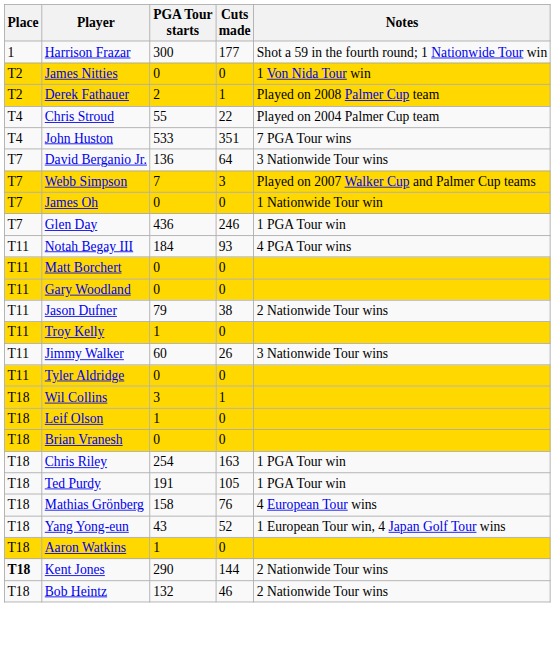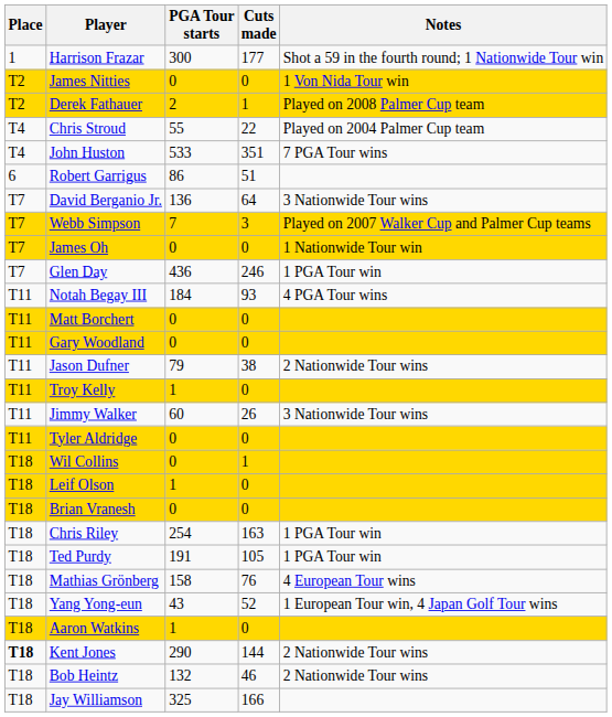+ row: 6 | Robert Garrigus | 86 | 51
Wil Collins | PGA Tour starts: 3 -> 0
+ row: T18 | Jay Williamson | 325 | 166
